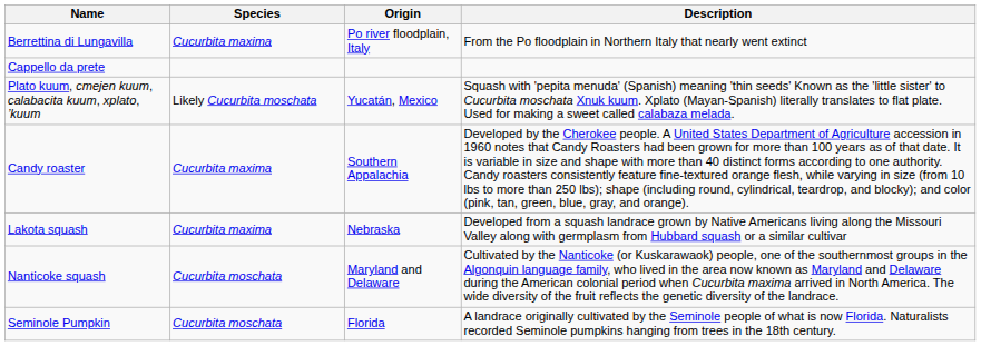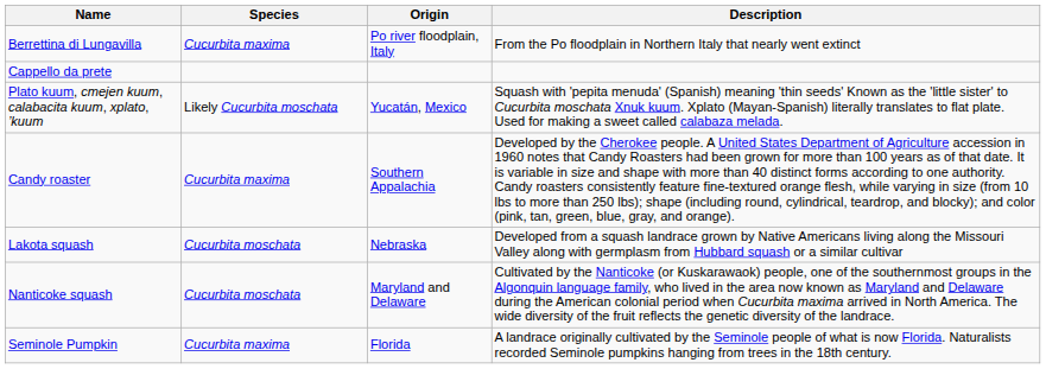Lakota squash | Species: Cucurbita maxima -> Cucurbita moschata
Seminole Pumpkin | Species: Cucurbita moschata -> Cucurbita maxima
